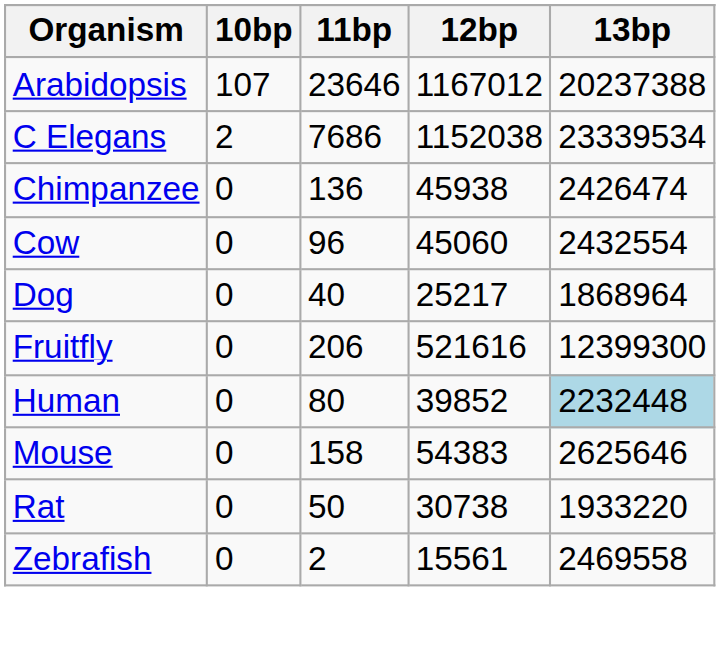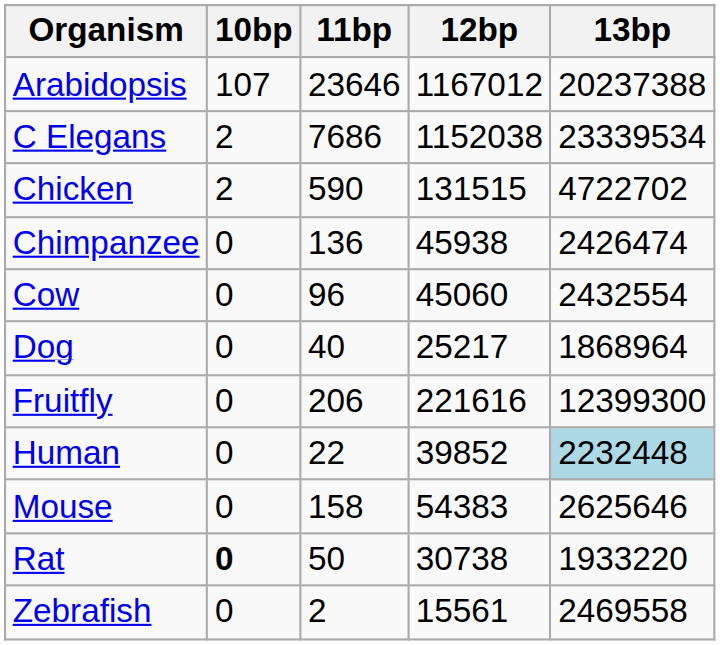+ row: Chicken | 2 | 590 | 131515 | 4722702
Fruitfly | 12bp: 521616 -> 221616
Human | 11bp: 80 -> 22
Rat | 10bp: normal -> bold
